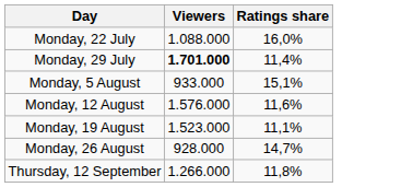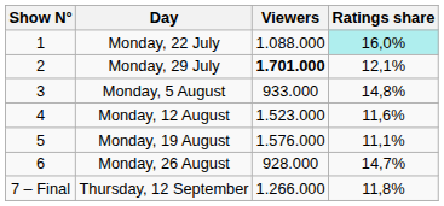+ column: Show N° | 1 | 2 | 3 | 4 | 5 | 6 | 7 – Final
Monday, 22 July | Ratings share: no background -> paleturquoise background
Monday, 29 July | Ratings share: 11,4% -> 12,1%
Monday, 5 August | Ratings share: 15,1% -> 14,8%
Monday, 12 August | Viewers: 1.576.000 -> 1.523.000
Monday, 19 August | Viewers: 1.523.000 -> 1.576.000
